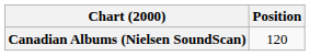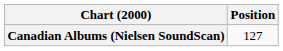Canadian Albums (Nielsen SoundScan) | Position: 120 -> 127
